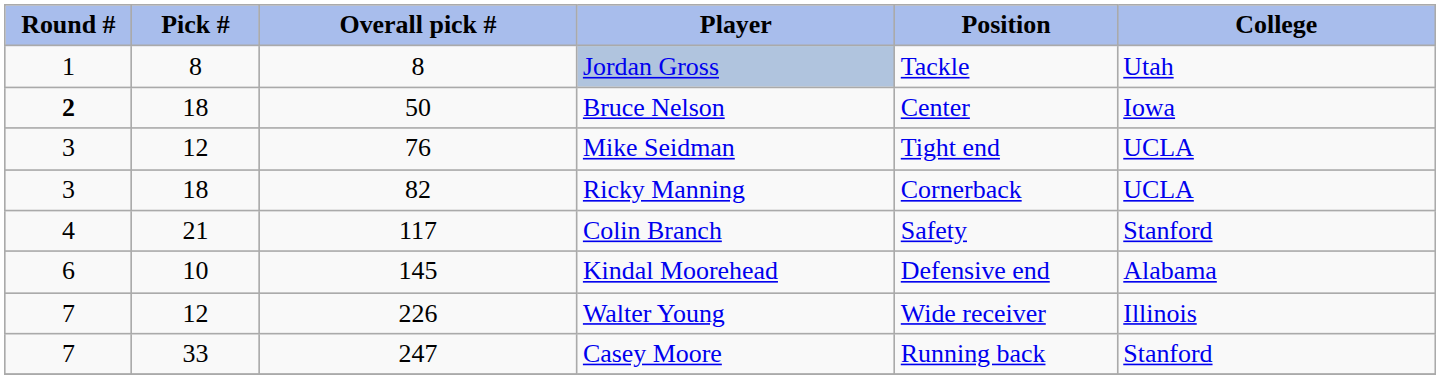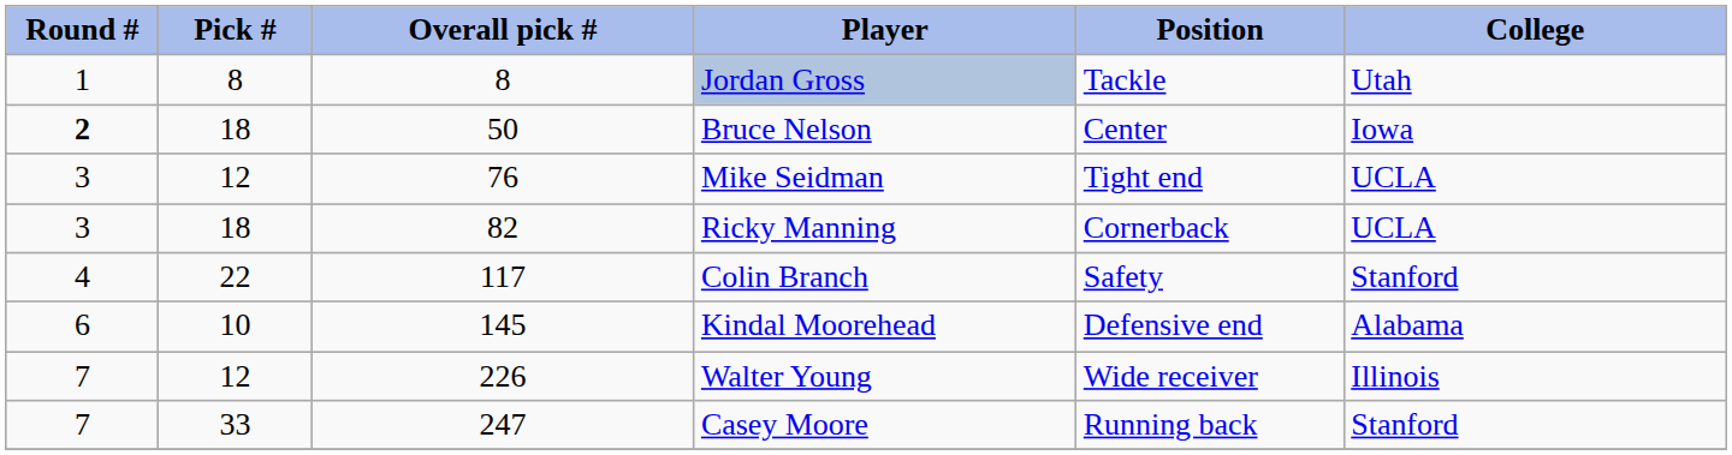Colin Branch | Pick #: 21 -> 22
